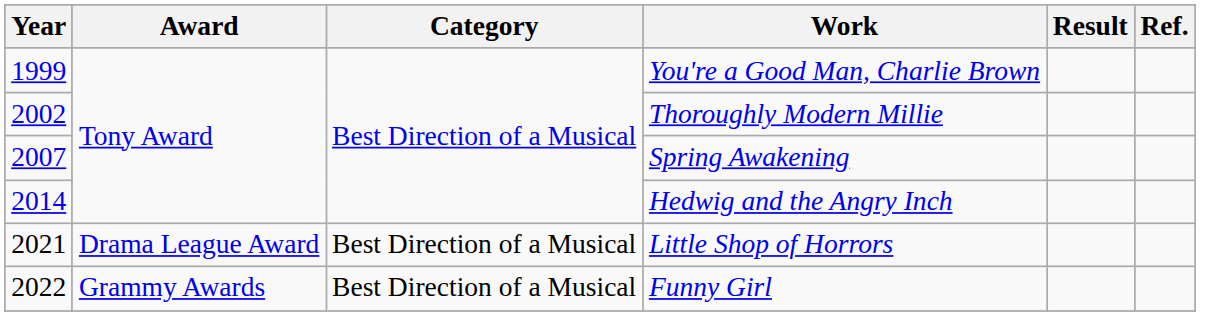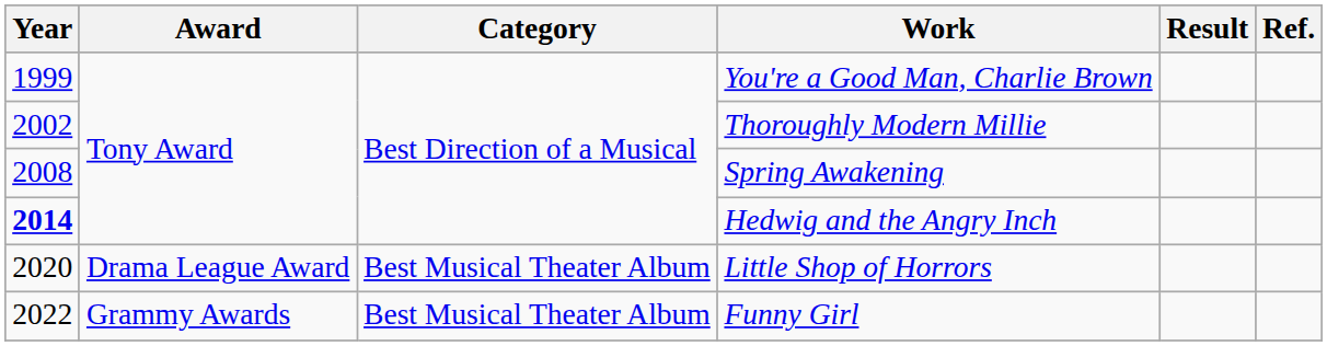Spring Awakening | Year: 2007 -> 2008
Hedwig and the Angry Inch | Year: normal -> bold
Little Shop of Horrors | Year: 2021 -> 2020
Little Shop of Horrors | Category: Best Direction of a Musical -> Best Musical Theater Album
Funny Girl | Category: Best Direction of a Musical -> Best Musical Theater Album
